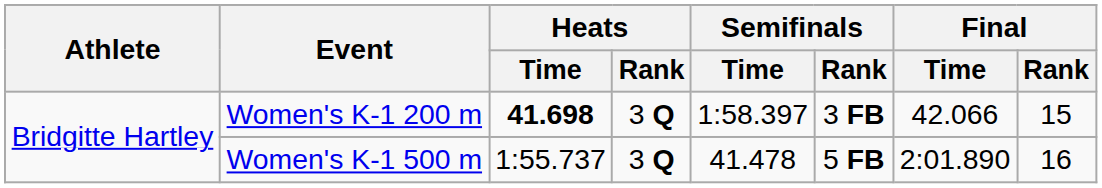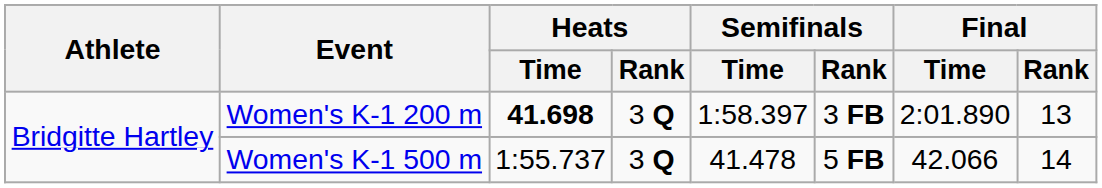Women's K-1 200 m | Final / Time: 42.066 -> 2:01.890
Women's K-1 200 m | Final / Rank: 15 -> 13
Women's K-1 500 m | Final / Time: 2:01.890 -> 42.066
Women's K-1 500 m | Final / Rank: 16 -> 14
